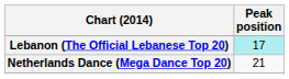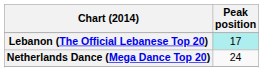Netherlands Dance (Mega Dance Top 20) | Peak position: 21 -> 24
